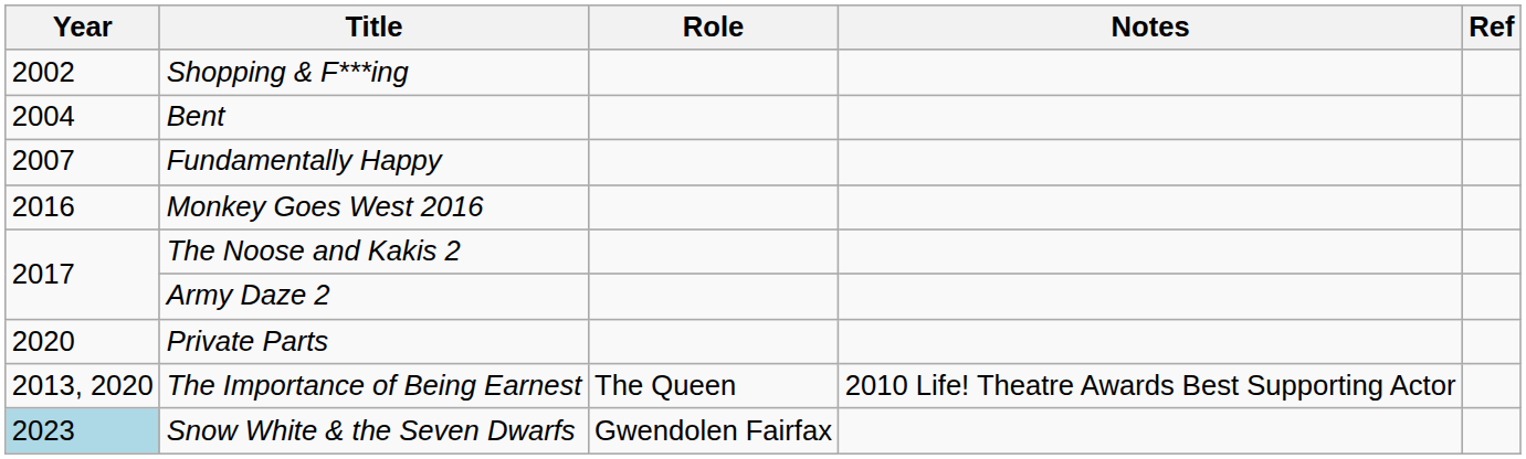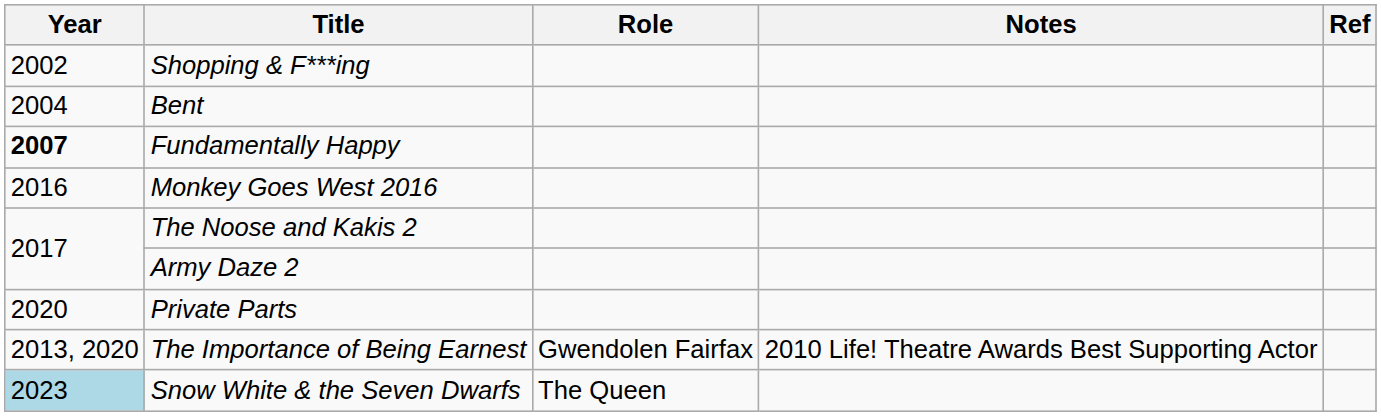Fundamentally Happy | Year: normal -> bold
The Importance of Being Earnest | Role: The Queen -> Gwendolen Fairfax
Snow White & the Seven Dwarfs | Role: Gwendolen Fairfax -> The Queen
